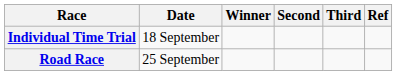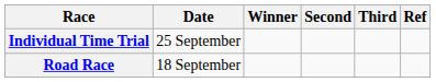Individual Time Trial | Date: 18 September -> 25 September
Road Race | Date: 25 September -> 18 September
